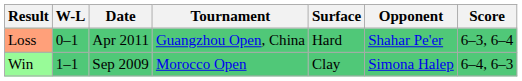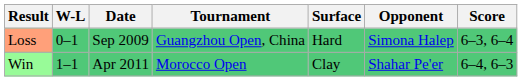Loss | Date: Apr 2011 -> Sep 2009
Loss | Opponent: Shahar Pe'er -> Simona Halep
Win | Date: Sep 2009 -> Apr 2011
Win | Opponent: Simona Halep -> Shahar Pe'er
